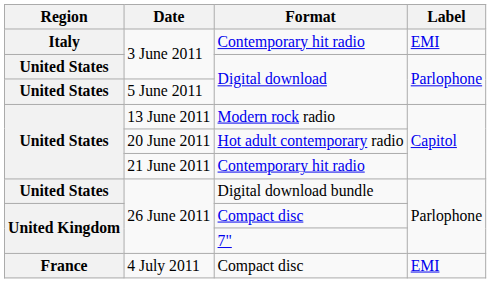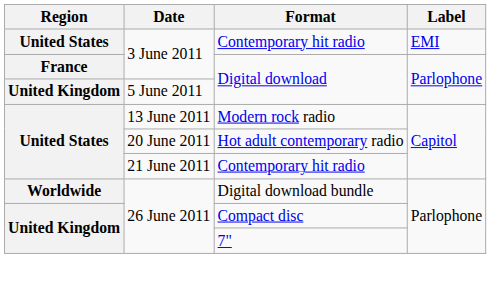3 June 2011 / Contemporary hit radio | Region: Italy -> United States
3 June 2011 / Digital download | Region: United States -> France
5 June 2011 | Region: United States -> United Kingdom
26 June 2011 / Digital download bundle | Region: United States -> Worldwide
- row: France | 4 July 2011 | Compact disc | EMI
